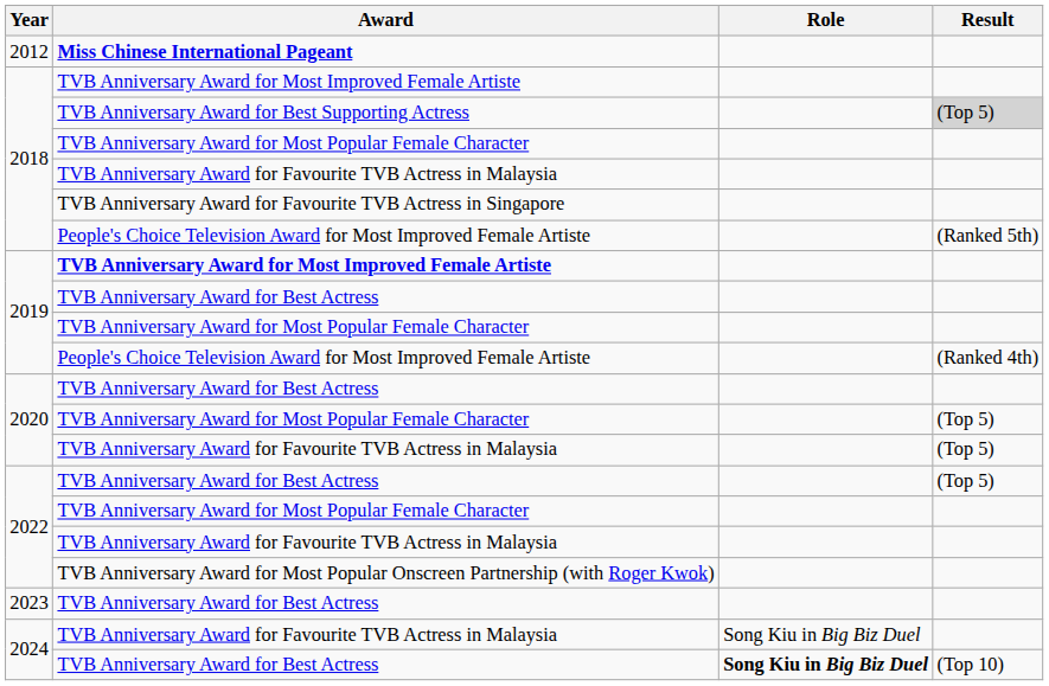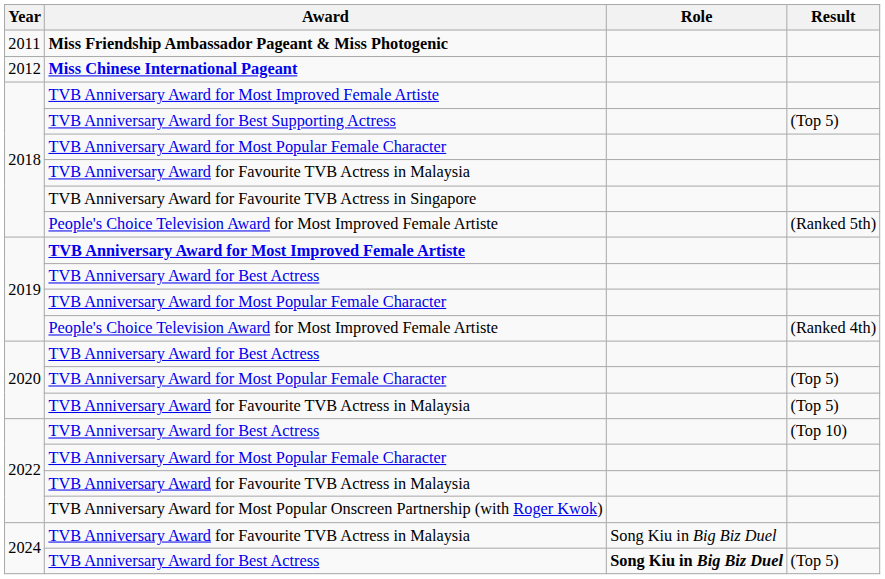+ row: 2011 | Miss Friendship Ambassador Pageant & Miss Photogenic
TVB Anniversary Award for Best Supporting Actress | Result: lightgrey background -> no background
2022 / TVB Anniversary Award for Best Actress | Result: (Top 5) -> (Top 10)
- row: 2023 | TVB Anniversary Award for Best Actress
2024 / TVB Anniversary Award for Best Actress | Result: (Top 10) -> (Top 5)
